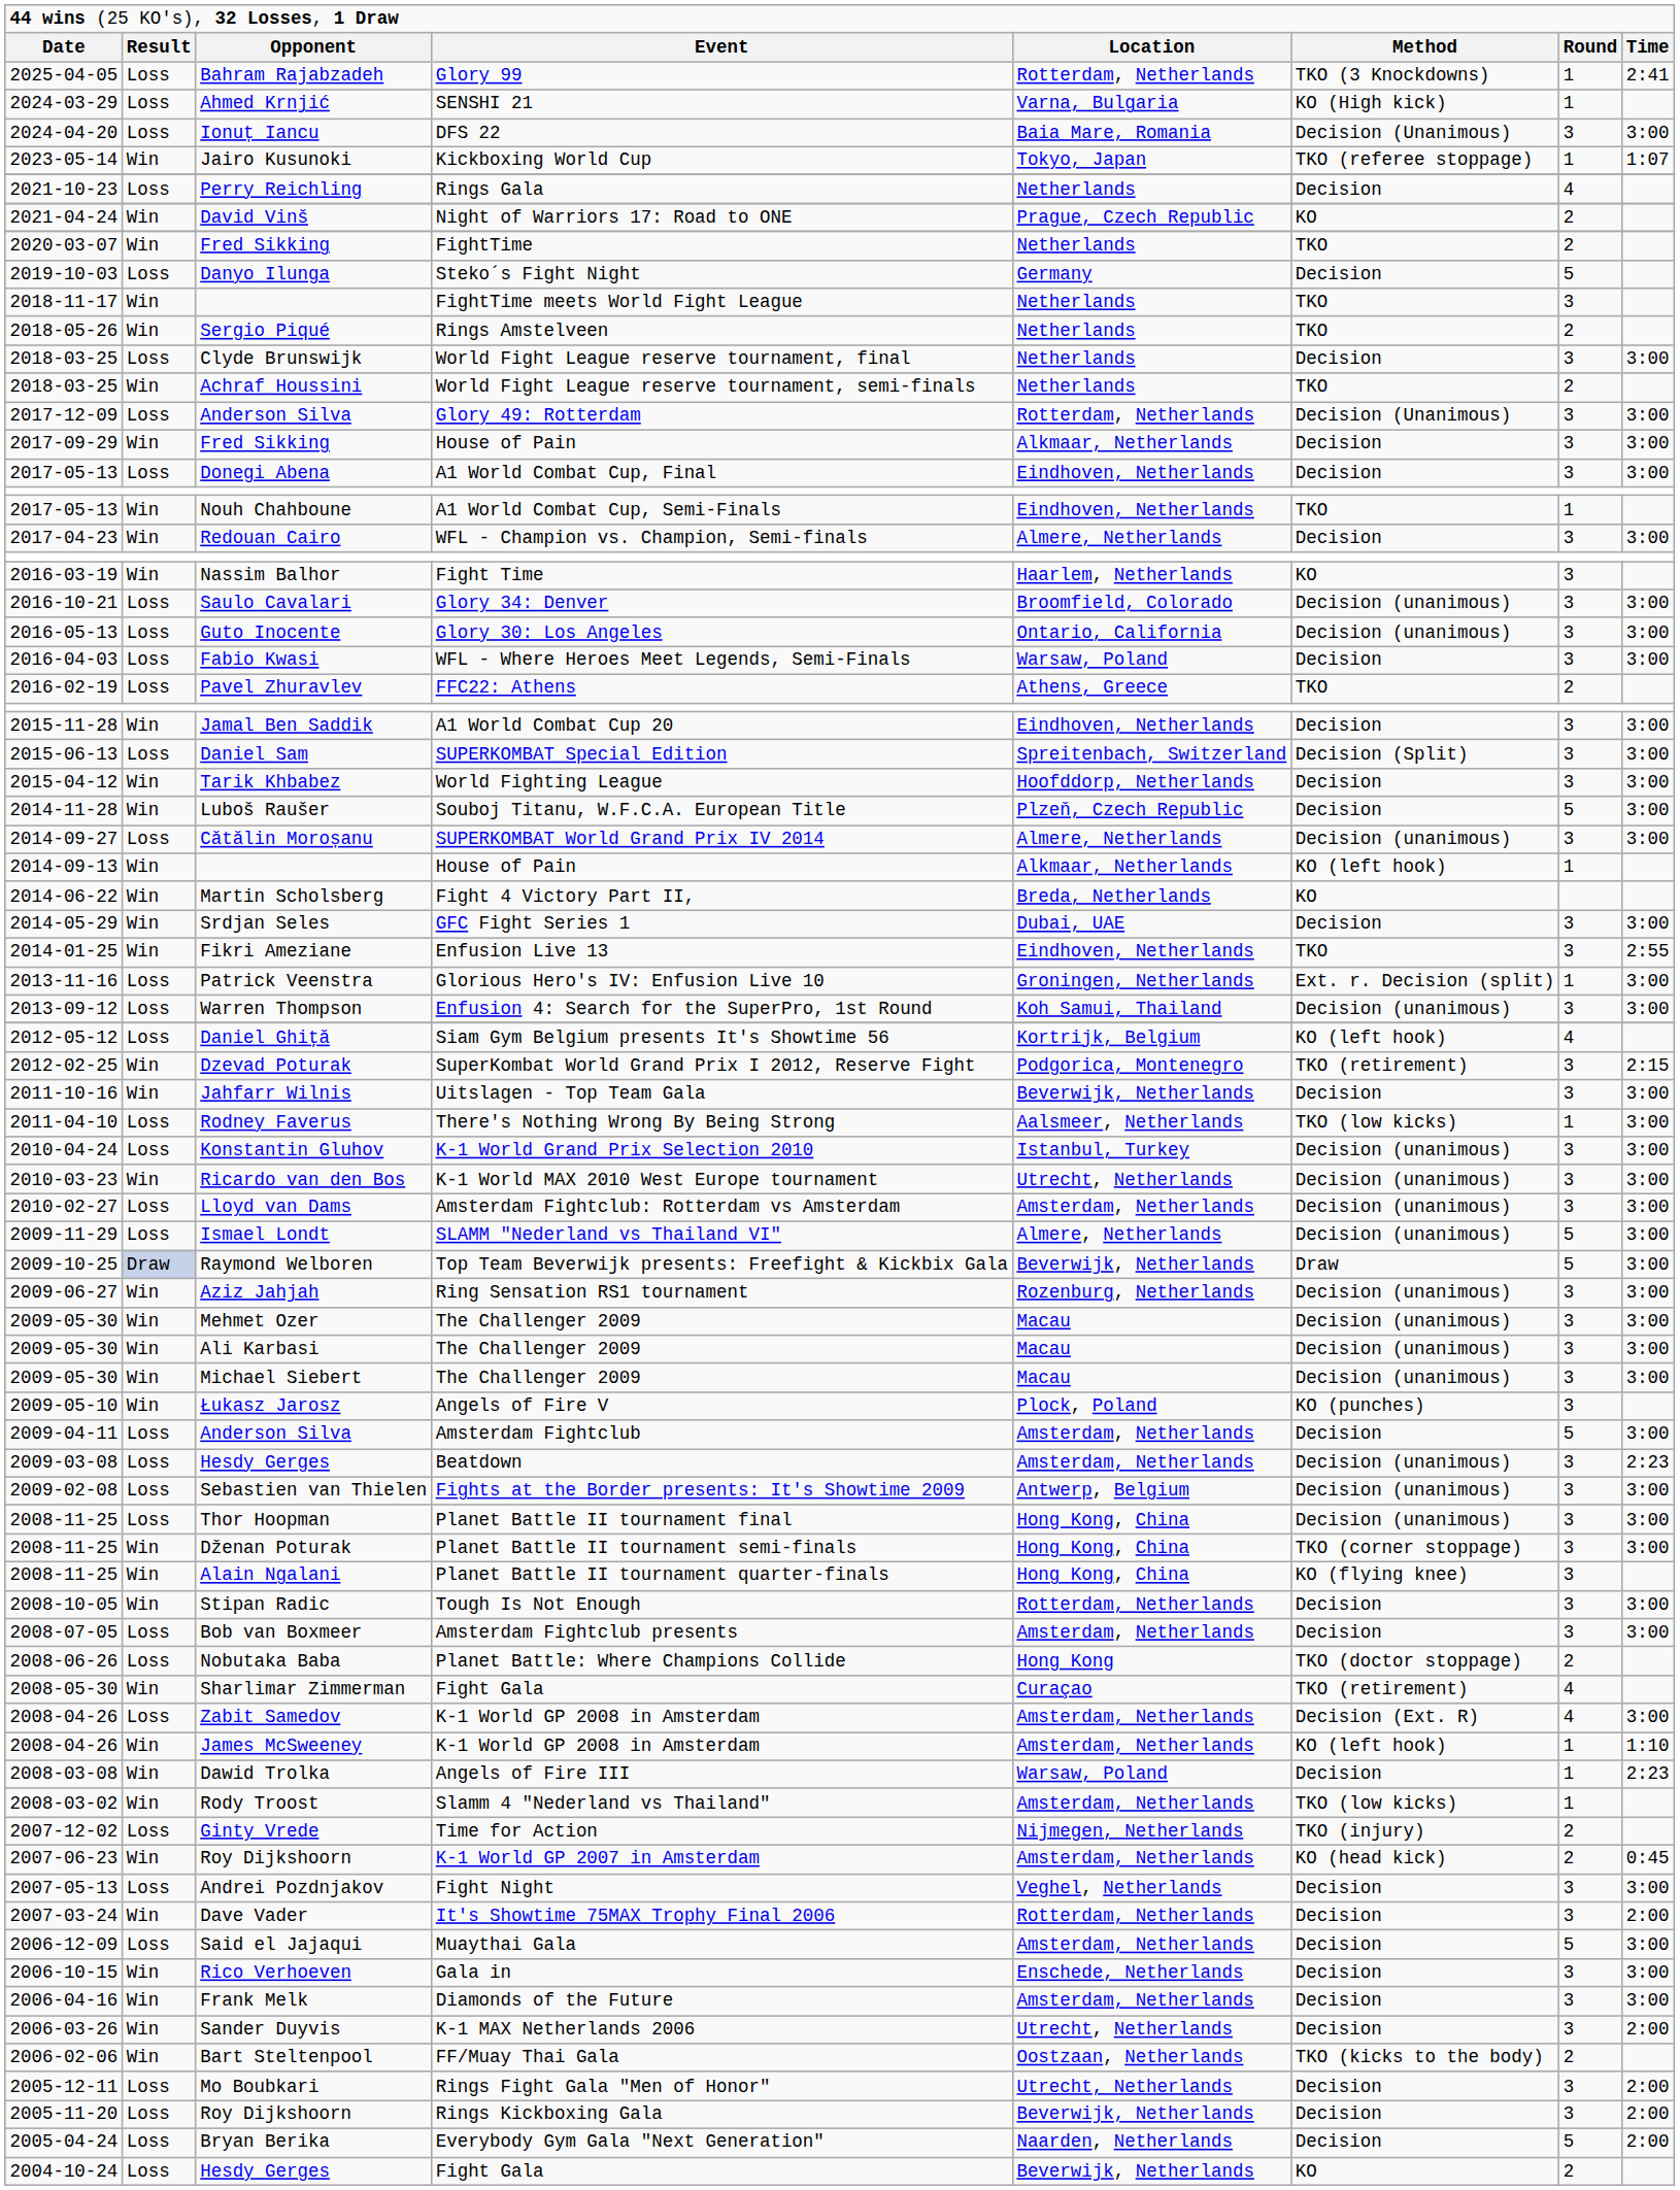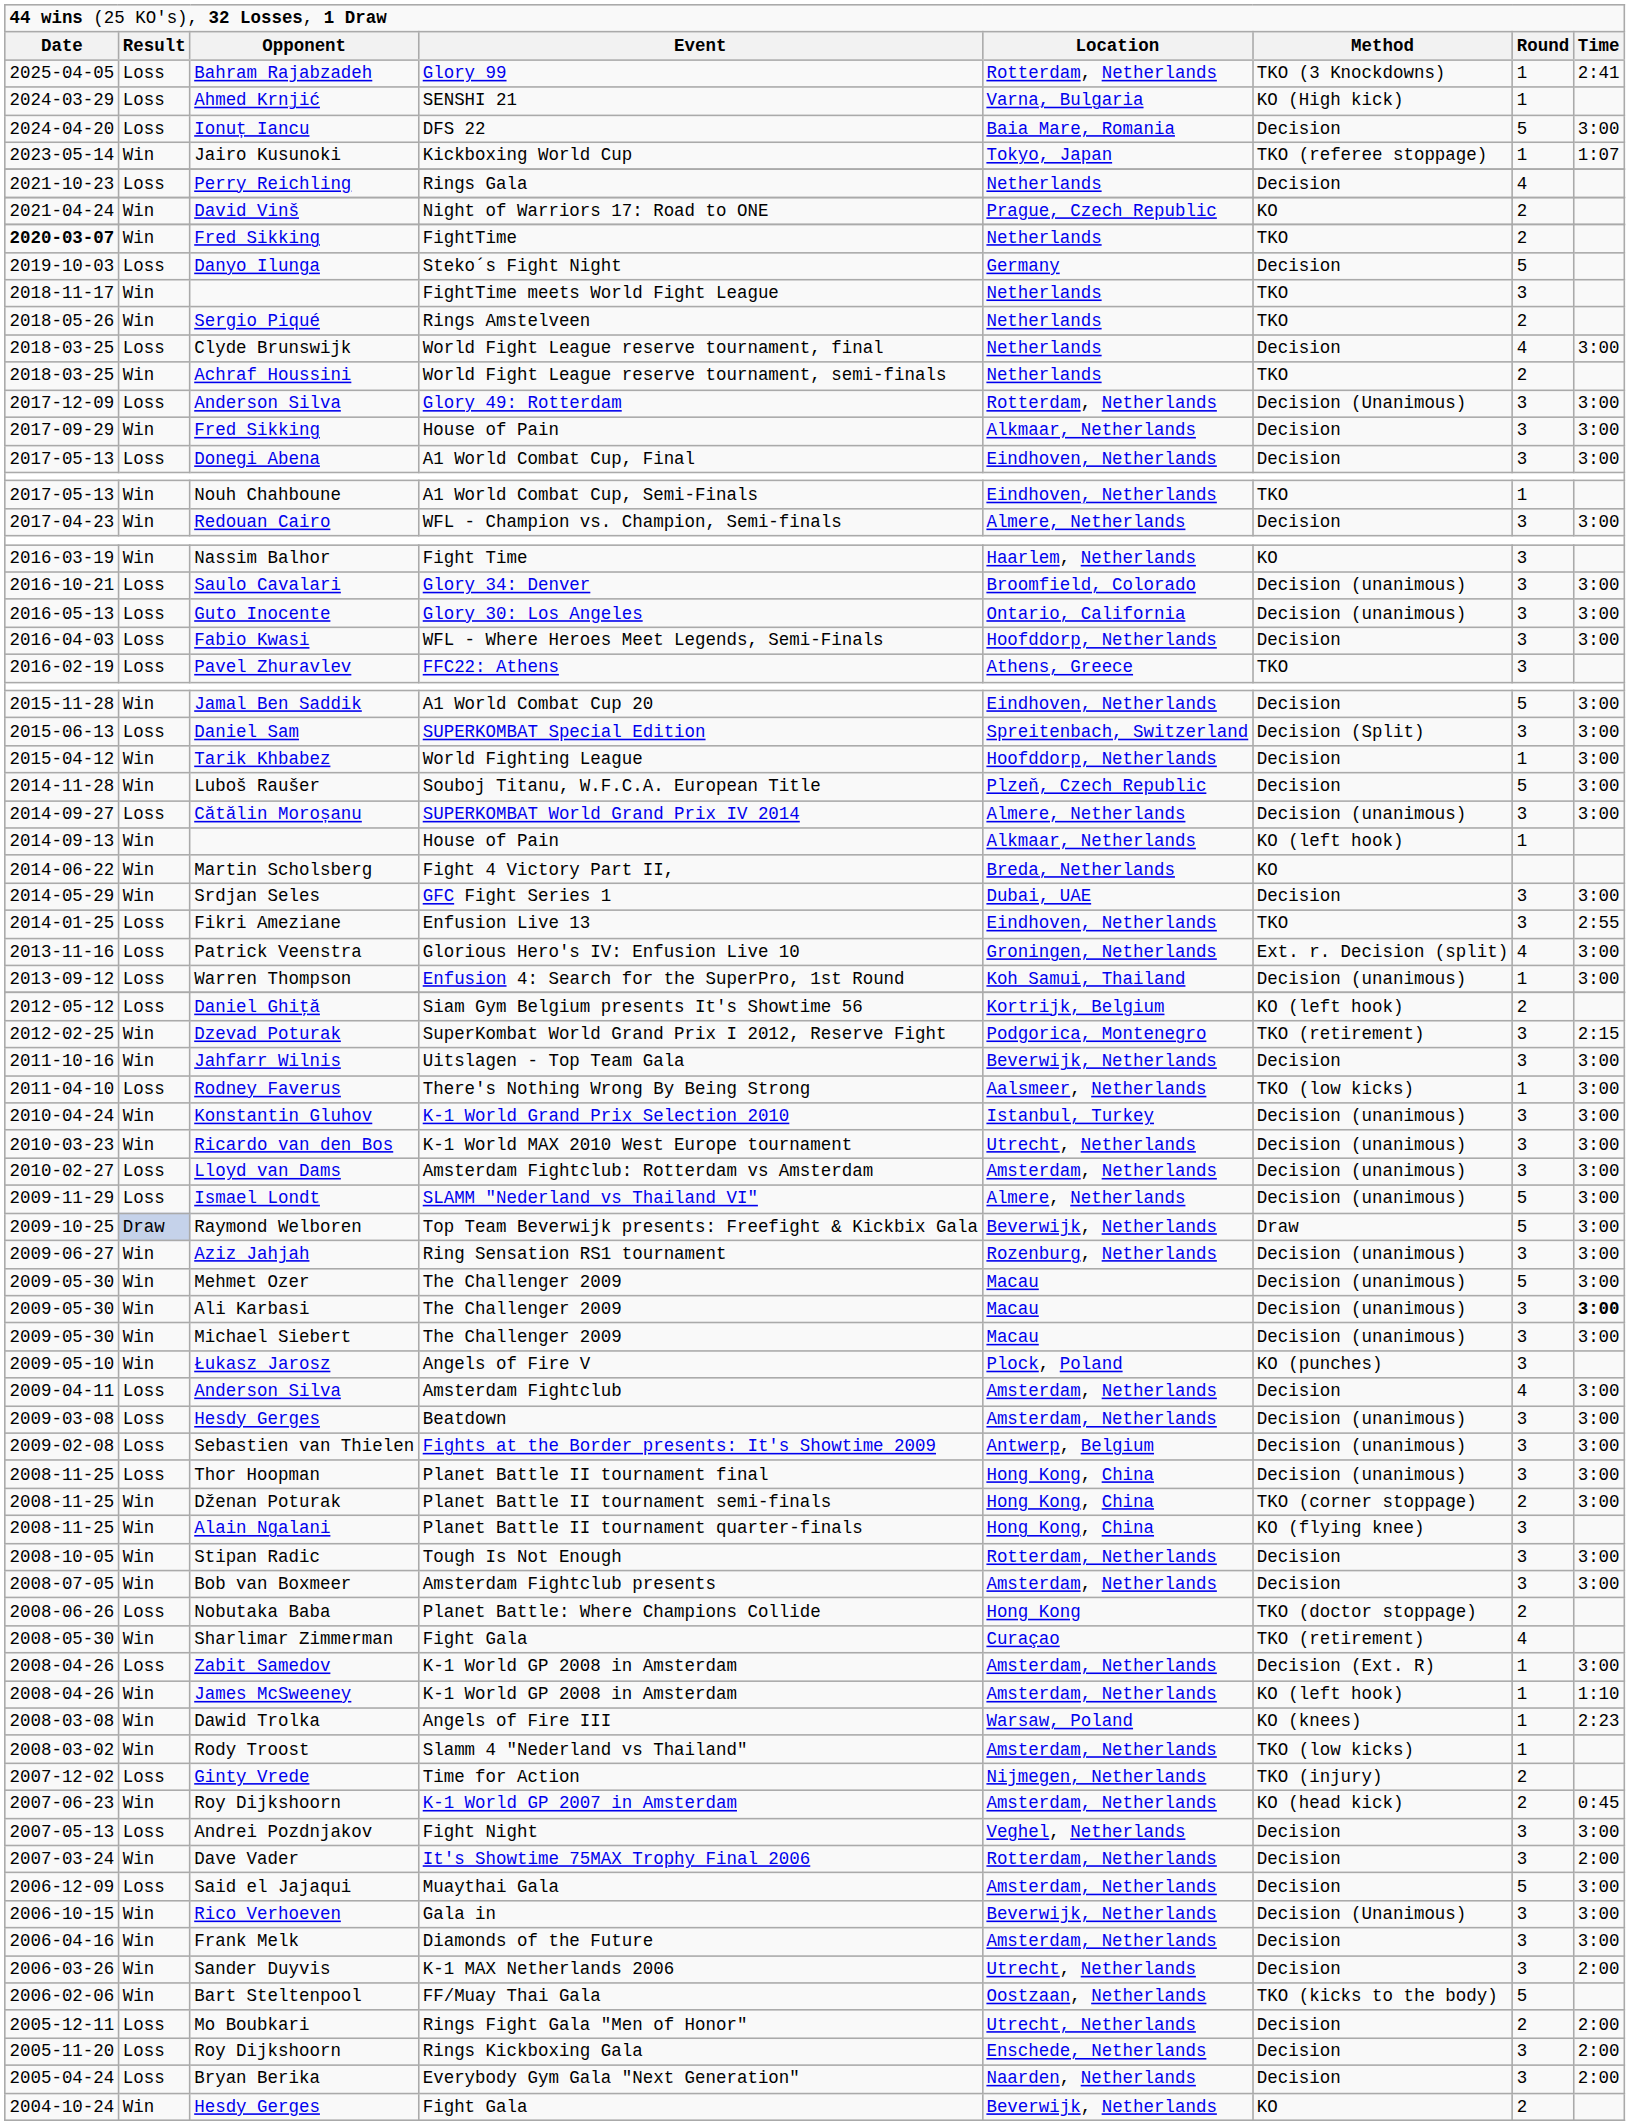Ionuț Iancu | column 6: Decision (Unanimous) -> Decision
Ionuț Iancu | column 7: 3 -> 5
Fred Sikking / FightTime | column 1: normal -> bold
Clyde Brunswijk | column 7: 3 -> 4
Fabio Kwasi | column 5: Warsaw, Poland -> Hoofddorp, Netherlands
Pavel Zhuravlev | column 7: 2 -> 3
Jamal Ben Saddik | column 7: 3 -> 5
Tarik Khbabez | column 7: 3 -> 1
Fikri Ameziane | column 2: Win -> Loss
Patrick Veenstra | column 7: 1 -> 4
Warren Thompson | column 7: 3 -> 1
Daniel Ghiţă | column 7: 4 -> 2
Konstantin Gluhov | column 2: Loss -> Win
Mehmet Ozer | column 7: 3 -> 5
Ali Karbasi | column 8: normal -> bold
Anderson Silva / Amsterdam Fightclub | column 7: 5 -> 4
Hesdy Gerges / Beatdown | column 8: 2:23 -> 3:00
Dženan Poturak | column 7: 3 -> 2
Bob van Boxmeer | column 2: Loss -> Win
Zabit Samedov | column 7: 4 -> 1
Dawid Trolka | column 6: Decision -> KO (knees)
Rico Verhoeven | column 5: Enschede, Netherlands -> Beverwijk, Netherlands
Rico Verhoeven | column 6: Decision -> Decision (Unanimous)
Bart Steltenpool | column 7: 2 -> 5
Mo Boubkari | column 7: 3 -> 2
Roy Dijkshoorn / Rings Kickboxing Gala | column 5: Beverwijk, Netherlands -> Enschede, Netherlands
Bryan Berika | column 7: 5 -> 3
Hesdy Gerges / Fight Gala | column 2: Loss -> Win
